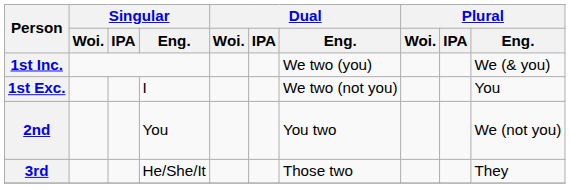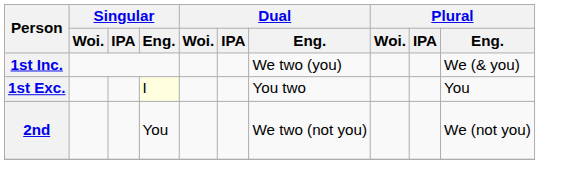1st Exc. | Singular / Eng.: no background -> lightyellow background
1st Exc. | Dual / Eng.: We two (not you) -> You two
2nd | Dual / Eng.: You two -> We two (not you)
- row: 3rd | He/She/It | Those two | They
